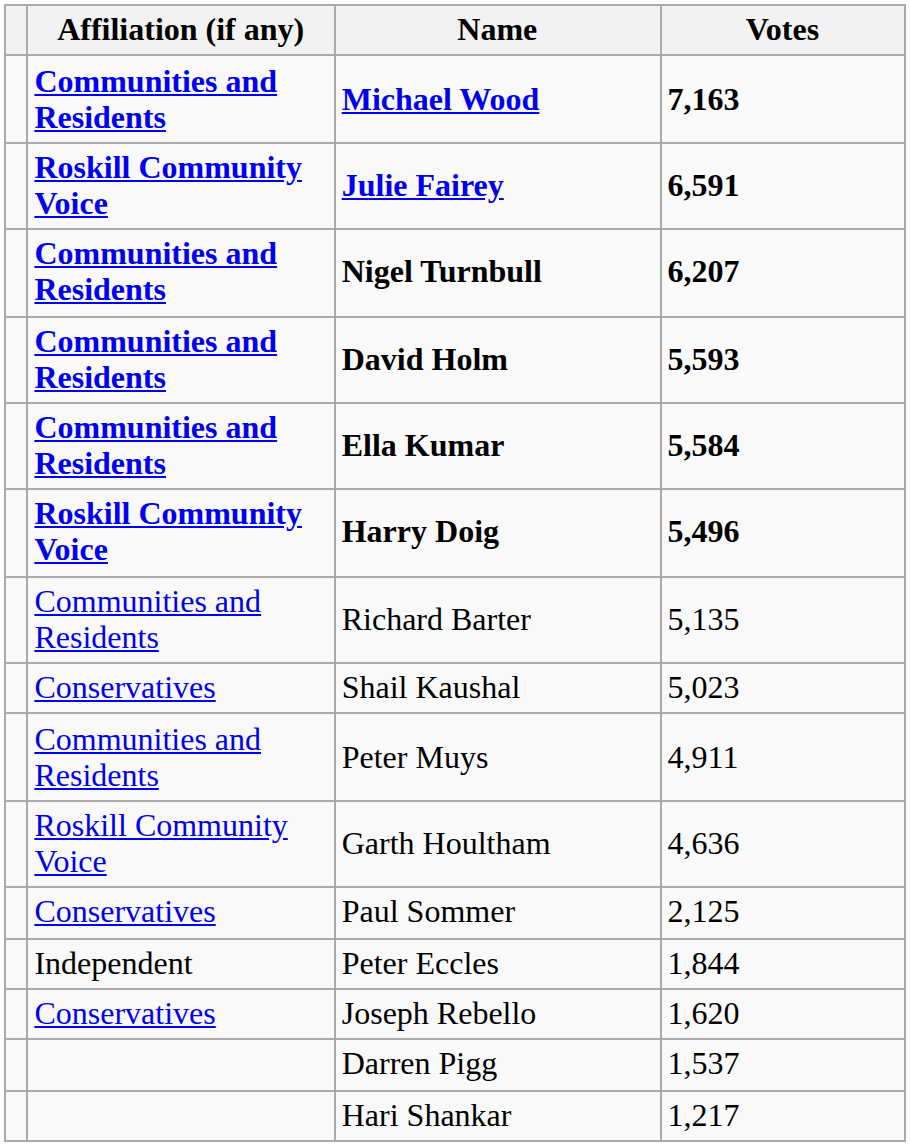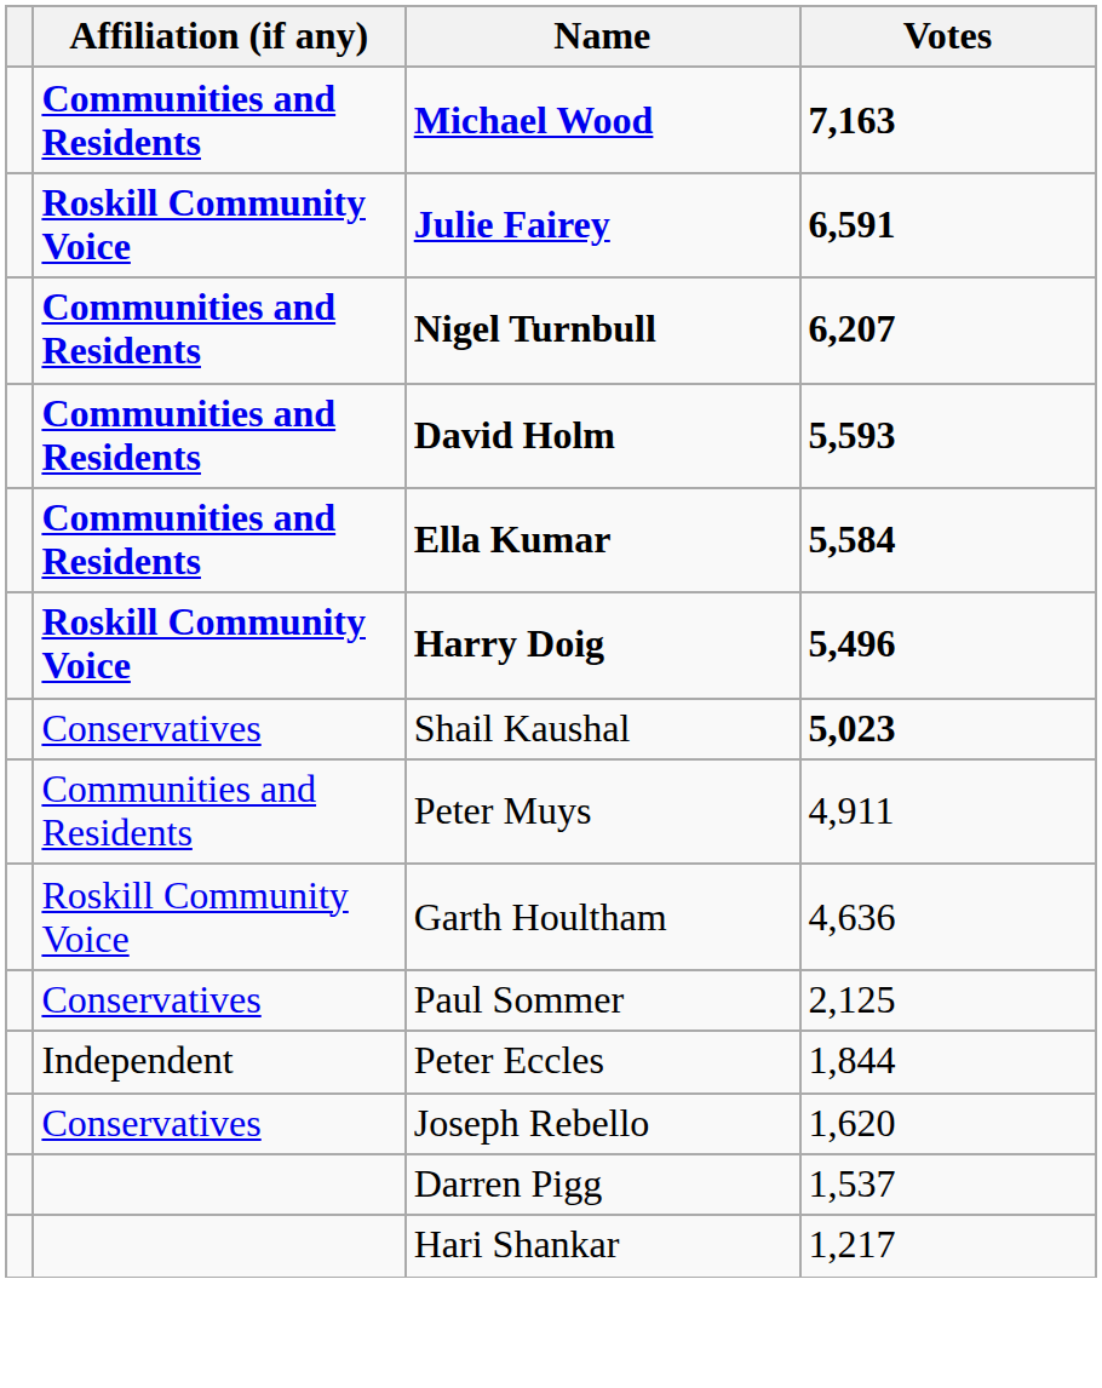- row: Communities and Residents | Richard Barter | 5,135
Shail Kaushal | Votes: normal -> bold
